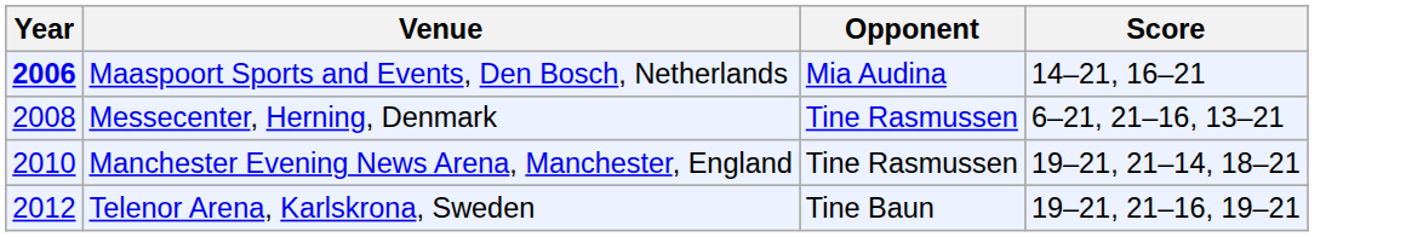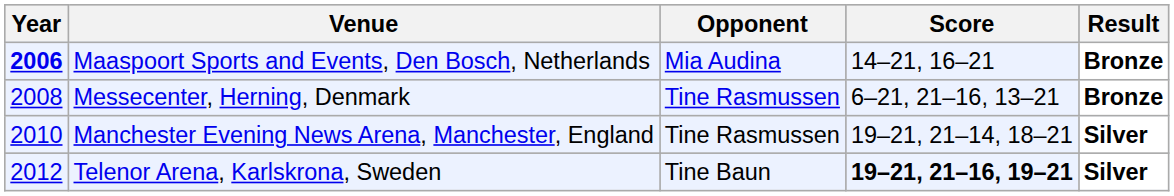+ column: Result | Bronze | Bronze | Silver | Silver
Telenor Arena, Karlskrona, Sweden | Score: normal -> bold
